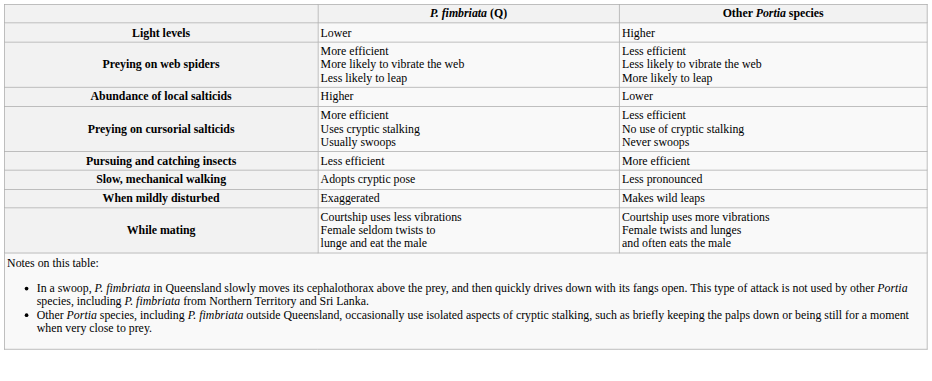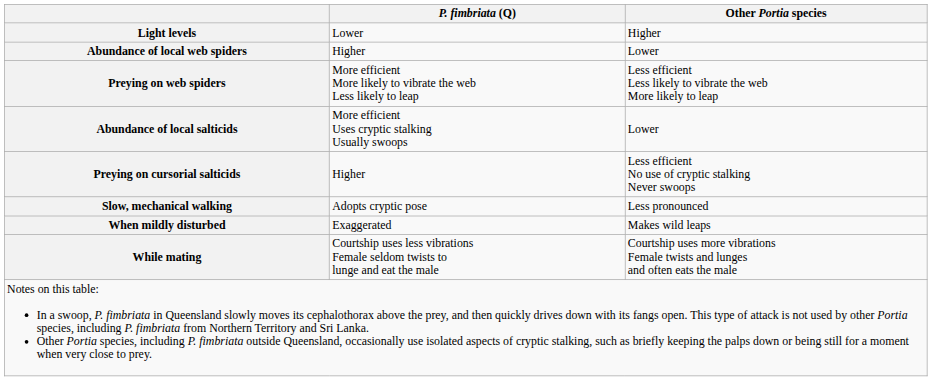+ row: Abundance of local web spiders | Higher | Lower
Abundance of local salticids | P. fimbriata (Q): Higher -> More efficient Uses cryptic stalking Usually swoops
Preying on cursorial salticids | P. fimbriata (Q): More efficient Uses cryptic stalking Usually swoops -> Higher
- row: Pursuing and catching insects | Less efficient | More efficient
